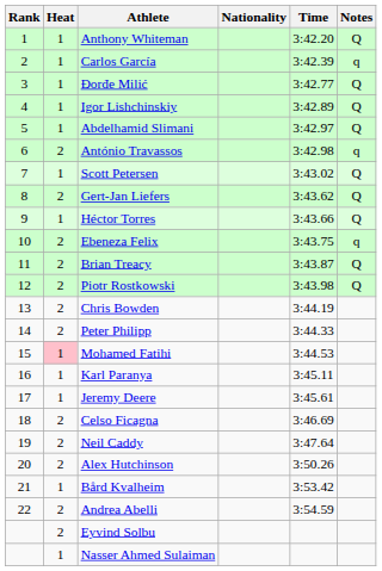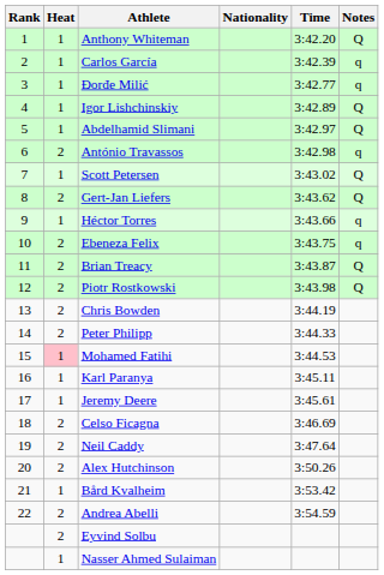Đorđe Milić | Notes: Q -> q
Héctor Torres | Notes: Q -> q
